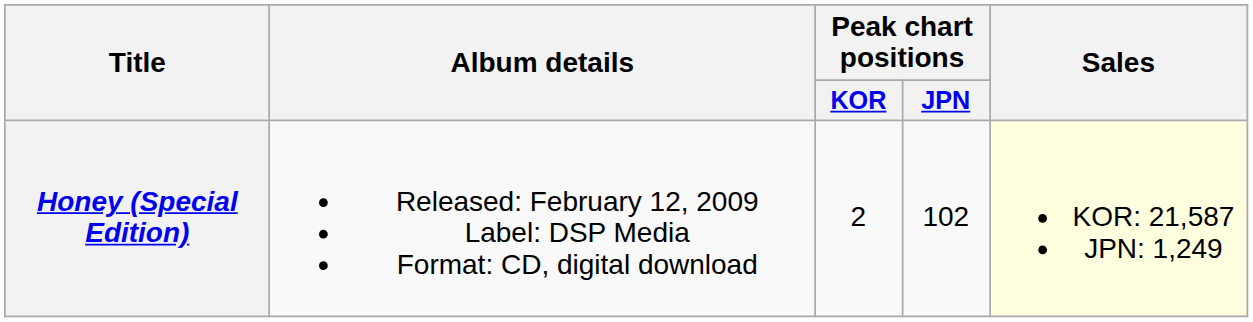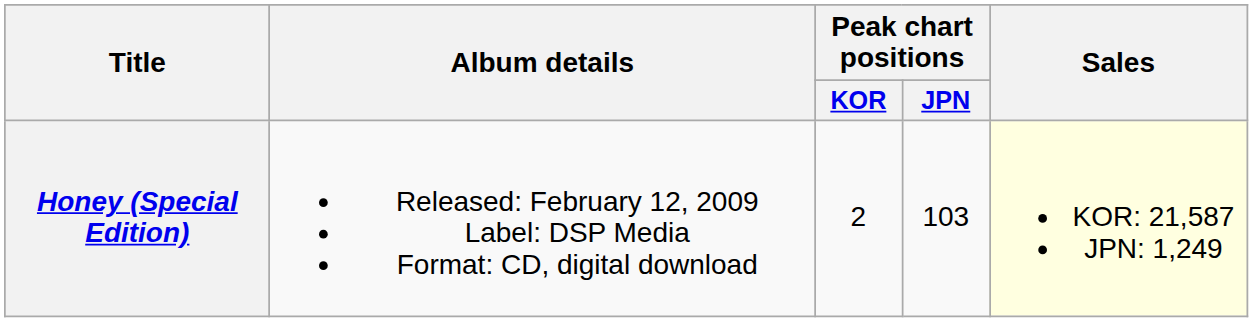Honey (Special Edition) | Peak chart positions / JPN: 102 -> 103
